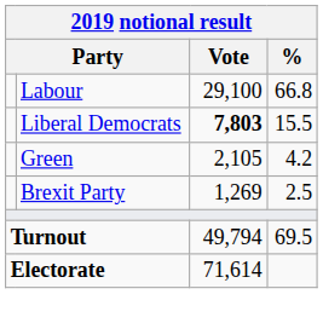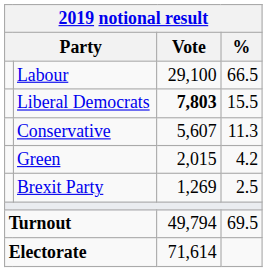Labour | %: 66.8 -> 66.5
+ row: Conservative | 5,607 | 11.3
Green | Vote: 2,105 -> 2,015
